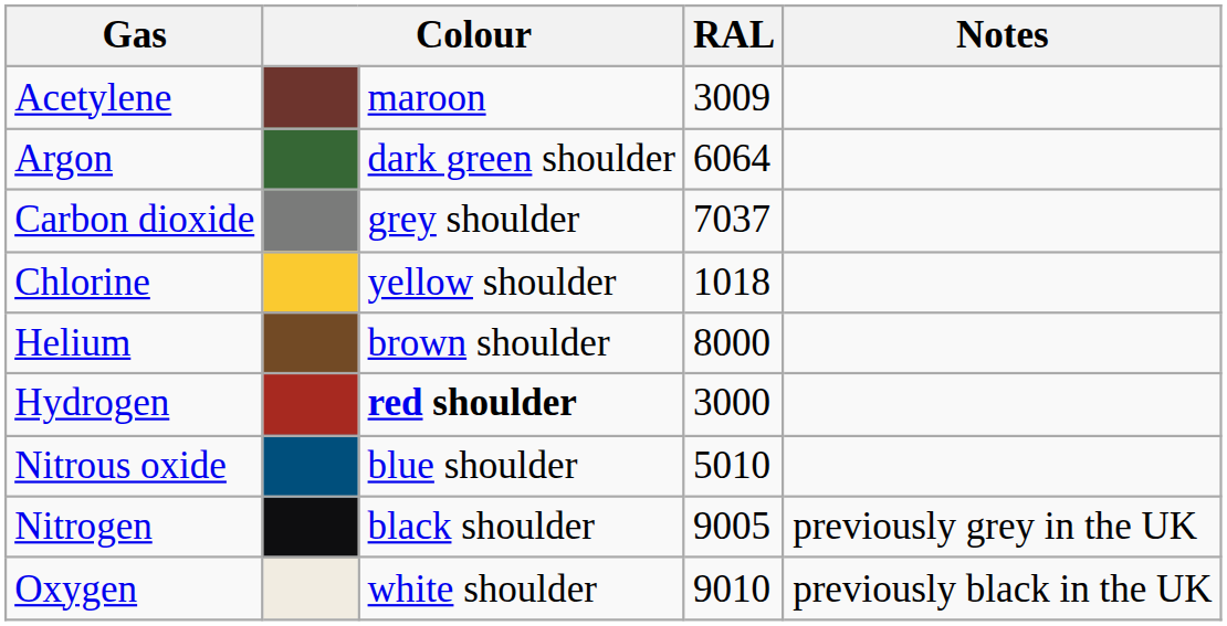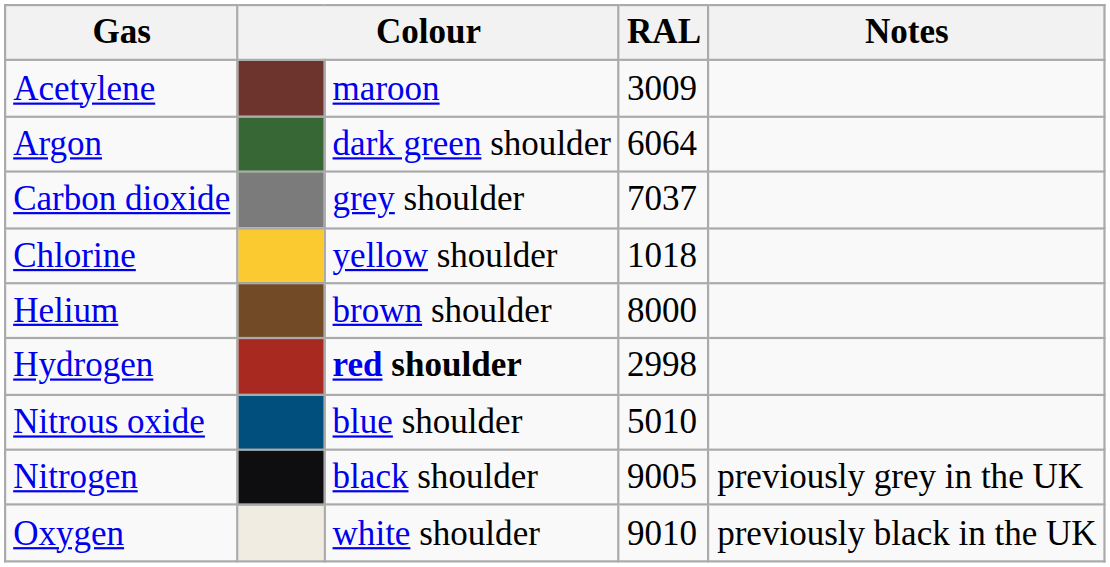Hydrogen | RAL: 3000 -> 2998
